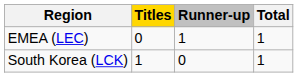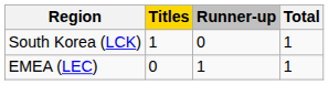rows swapped: South Korea (LCK) <-> EMEA (LEC)
